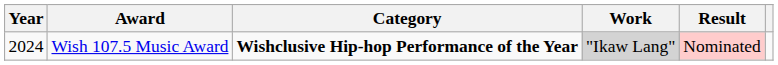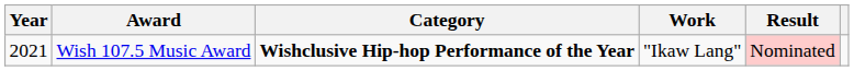Wish 107.5 Music Award | Year: 2024 -> 2021
Wish 107.5 Music Award | Work: lightgrey background -> no background
